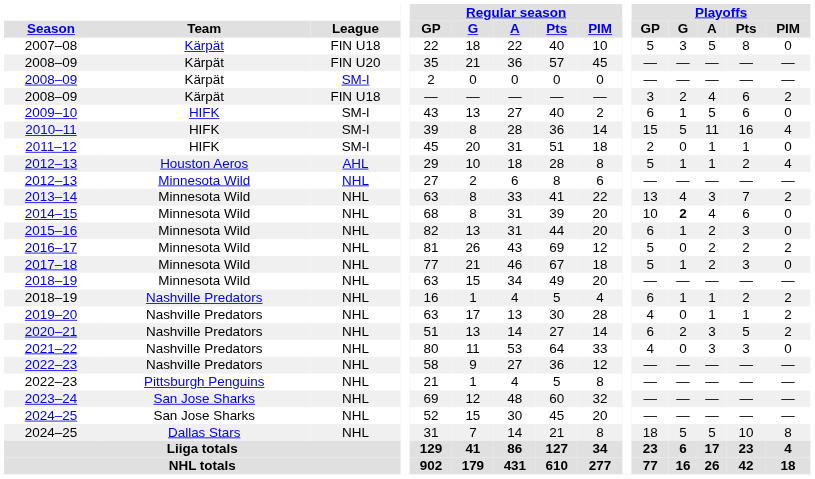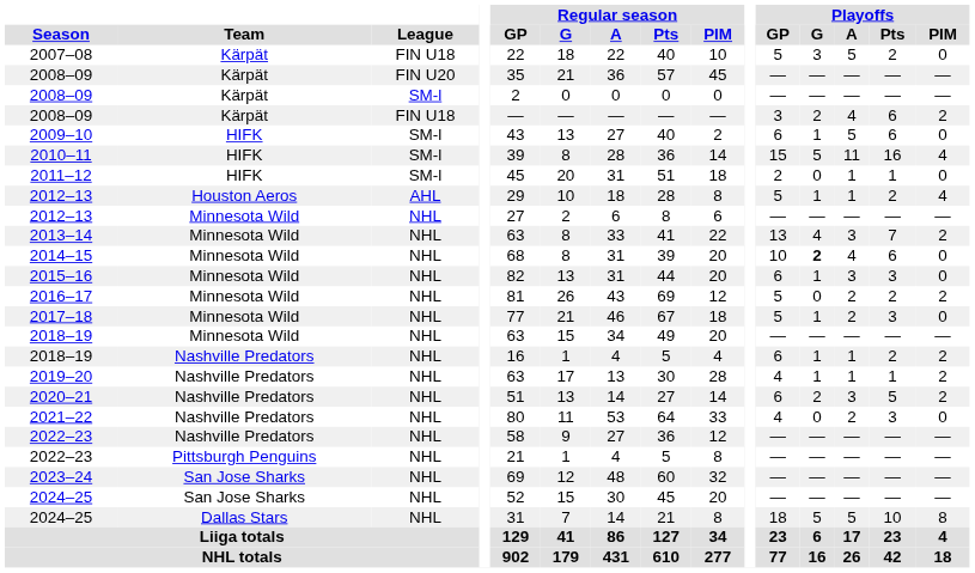2007–08 | Playoffs / Pts: 8 -> 2
2015–16 | Playoffs / A: 2 -> 3
2019–20 | Playoffs / G: 0 -> 1
2021–22 | Playoffs / A: 3 -> 2
